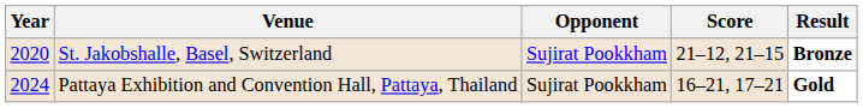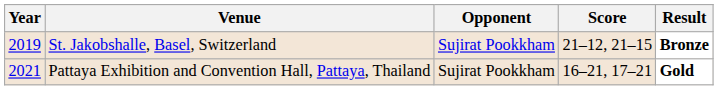St. Jakobshalle, Basel, Switzerland | Year: 2020 -> 2019
Pattaya Exhibition and Convention Hall, Pattaya, Thailand | Year: 2024 -> 2021
